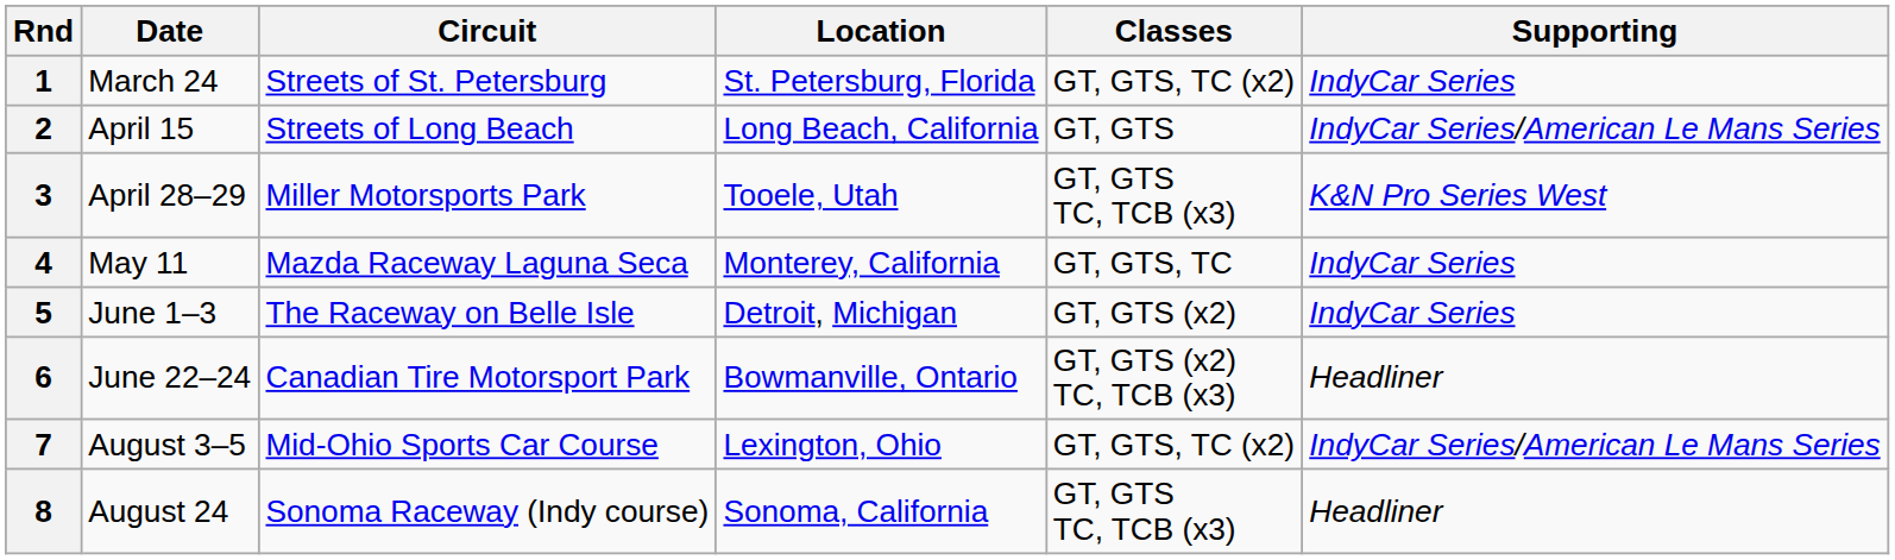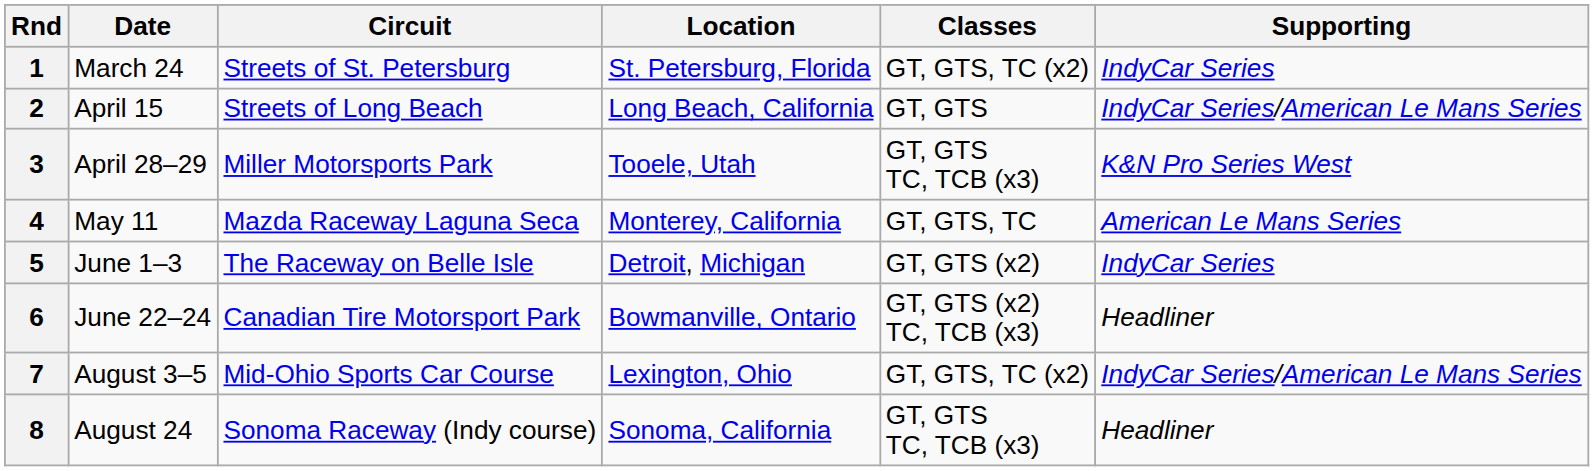4 | Supporting: IndyCar Series -> American Le Mans Series
